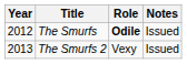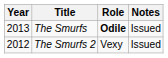The Smurfs | Year: 2012 -> 2013
The Smurfs 2 | Year: 2013 -> 2012
